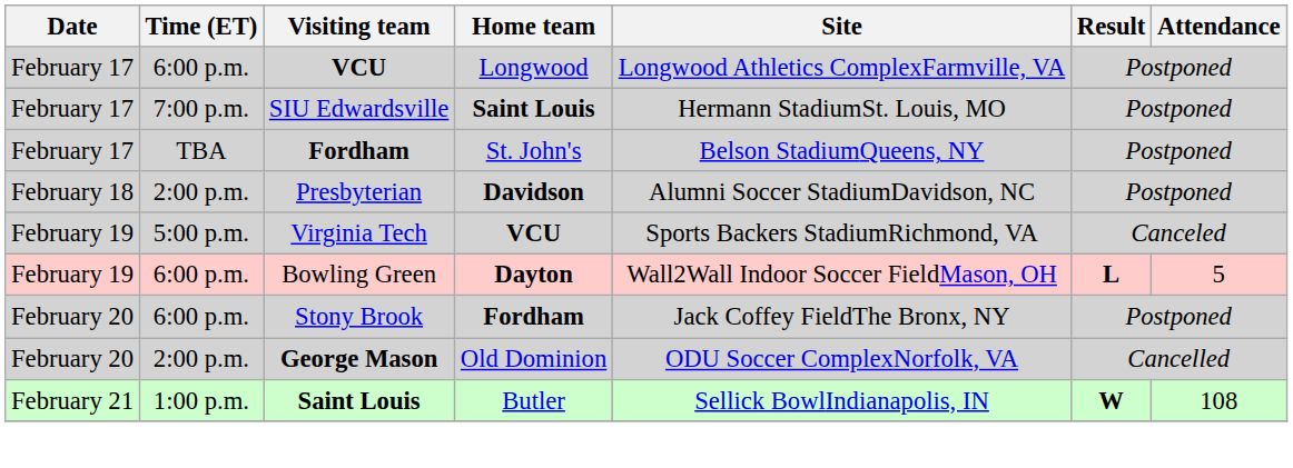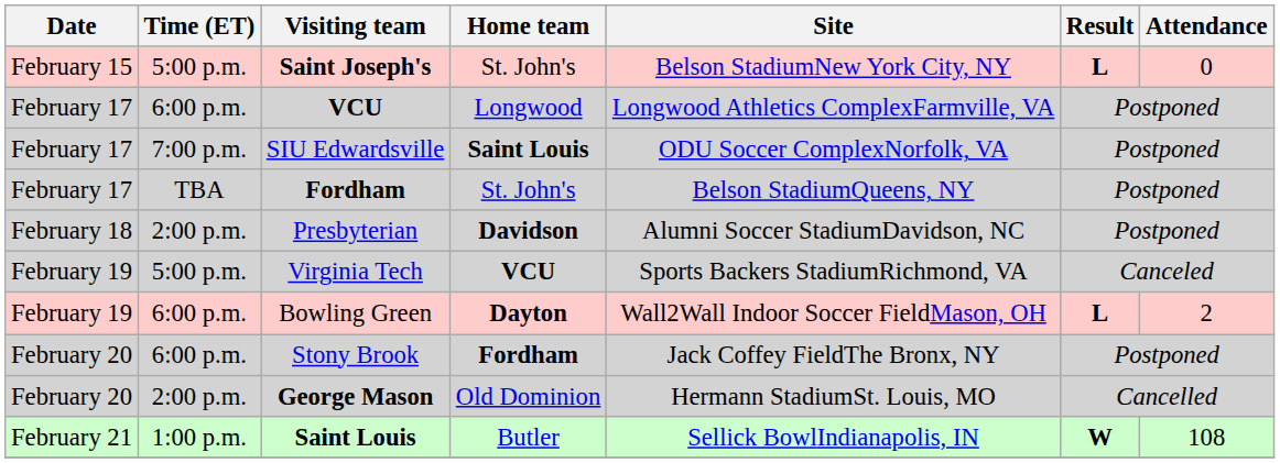+ row: February 15 | 5:00 p.m. | Saint Joseph's | St. John's | Belson StadiumNew York City, NY | L | 0
SIU Edwardsville | Site: Hermann StadiumSt. Louis, MO -> ODU Soccer ComplexNorfolk, VA
Bowling Green | Attendance: 5 -> 2
George Mason | Site: ODU Soccer ComplexNorfolk, VA -> Hermann StadiumSt. Louis, MO
